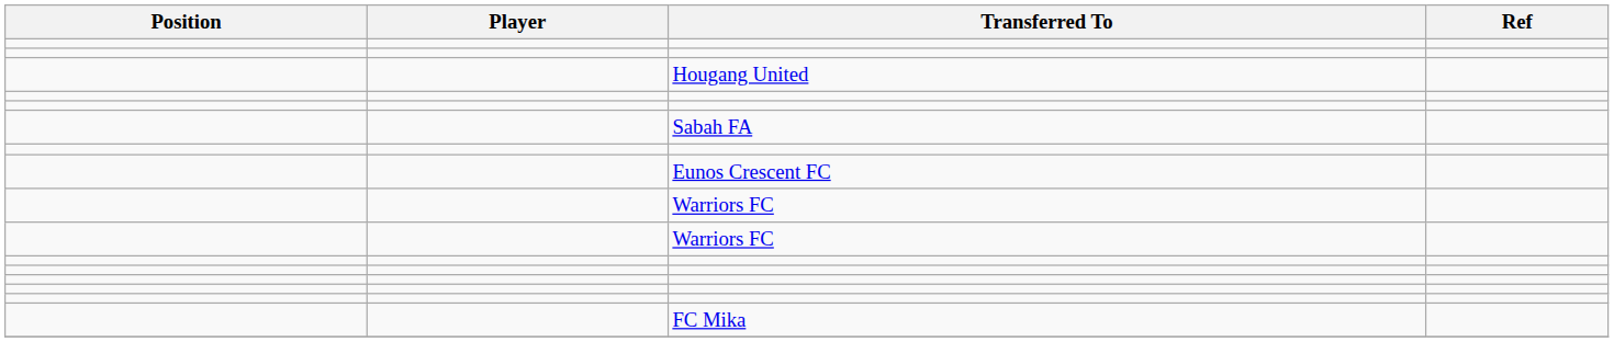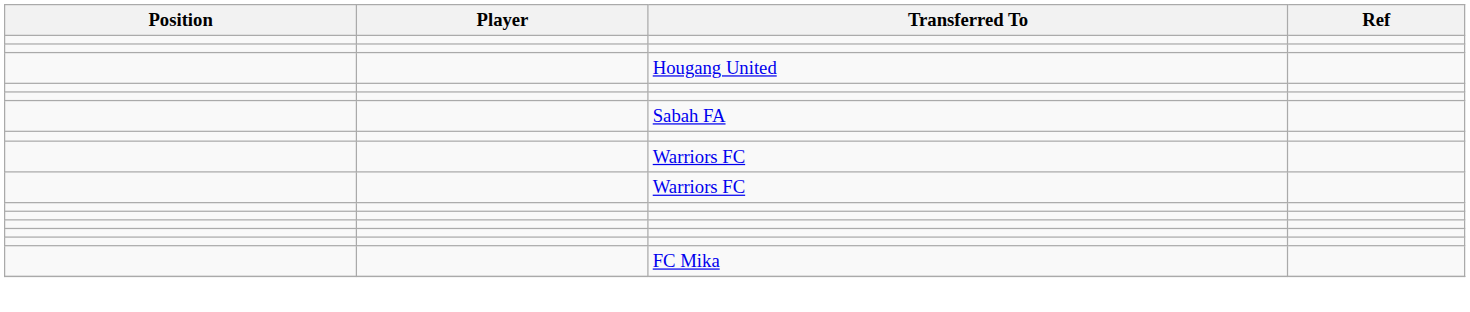- row: Eunos Crescent FC
